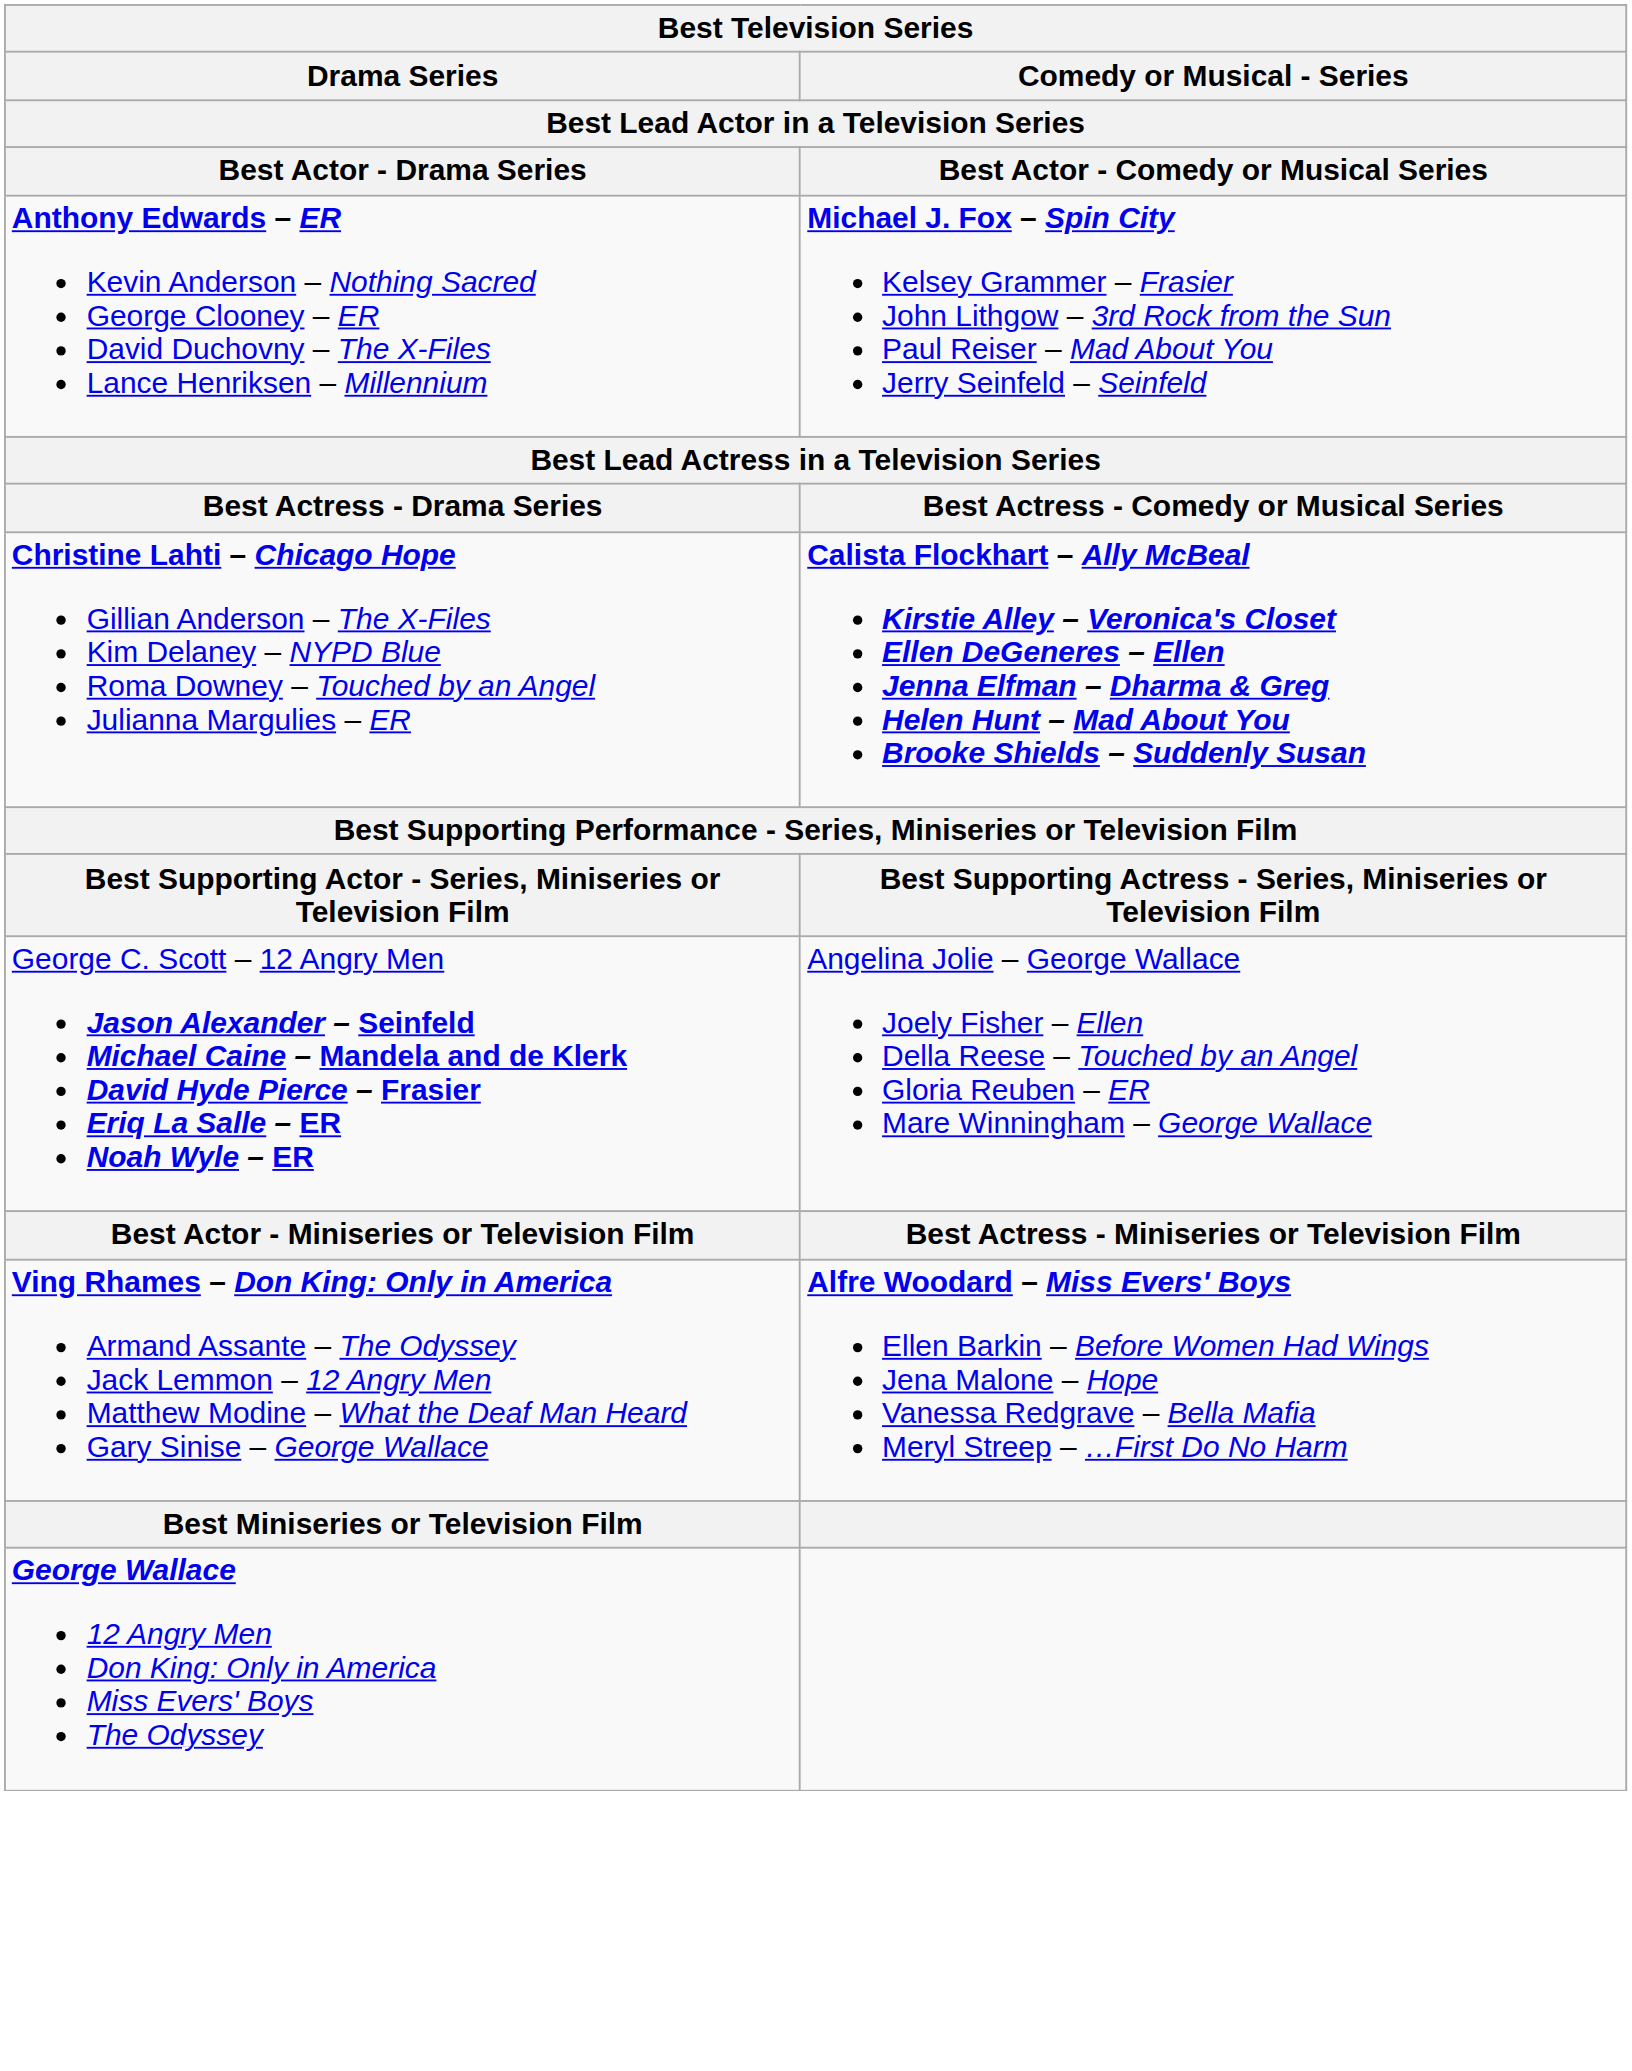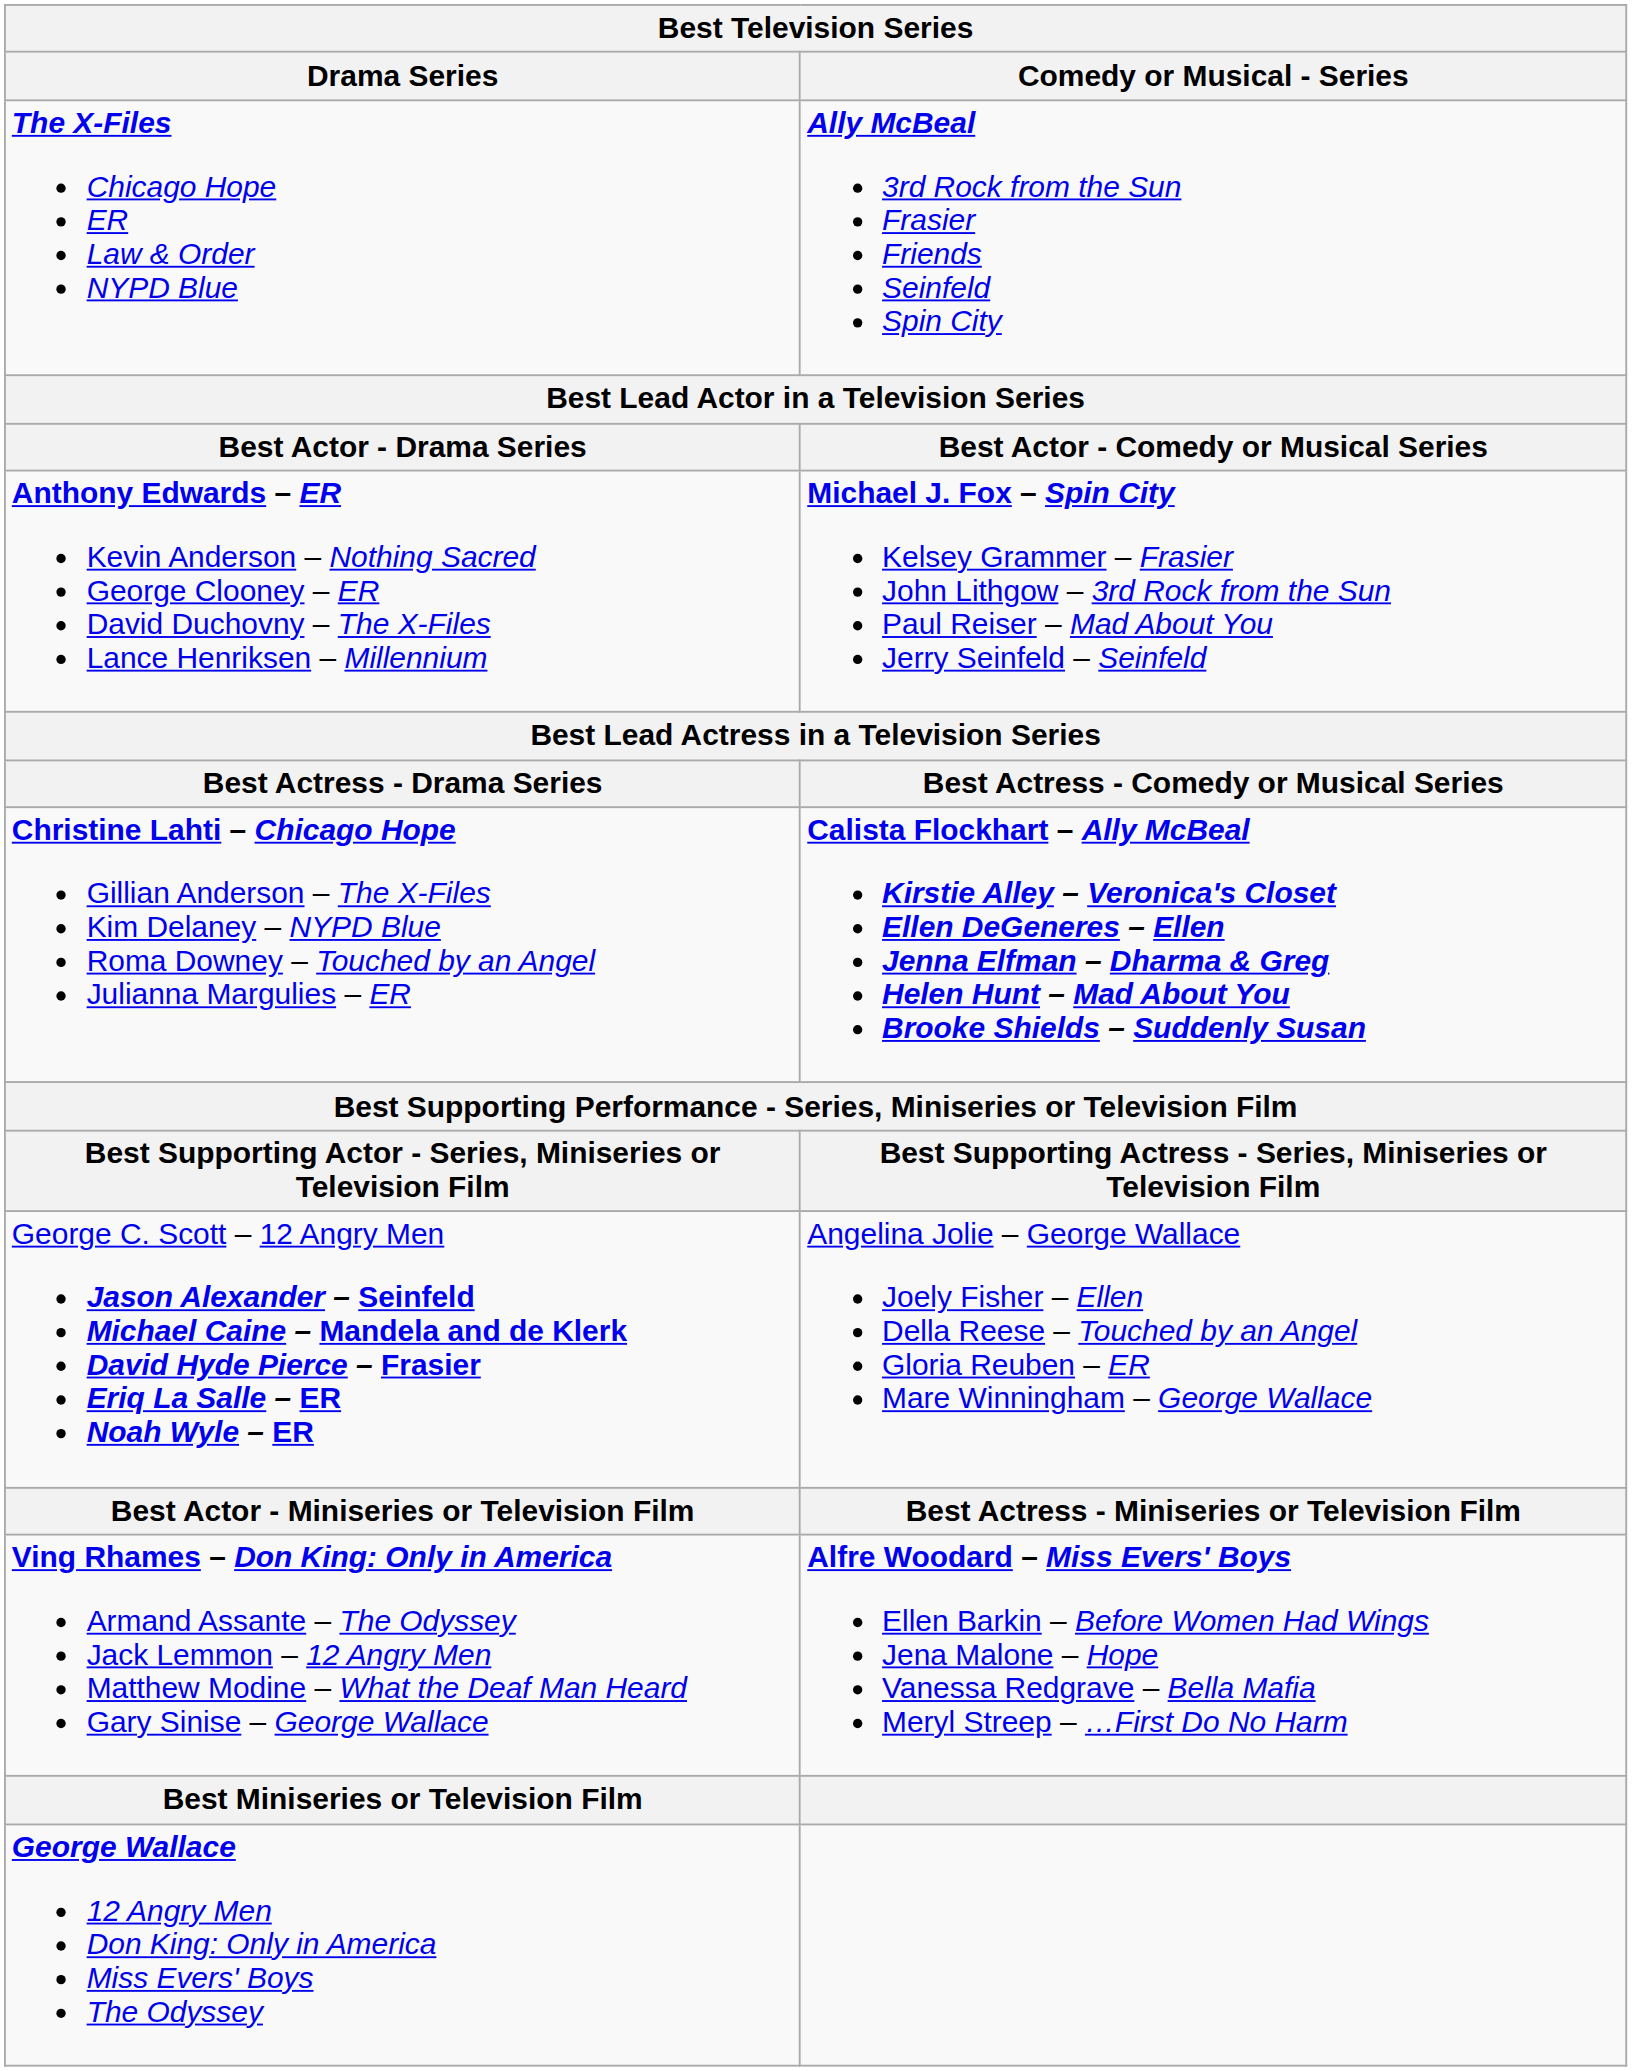+ row: The X-Files Chicago Hope ER Law & Order NYPD Blue | Ally McBeal 3rd Rock from the Sun Frasier Friends Seinfeld Spin City
